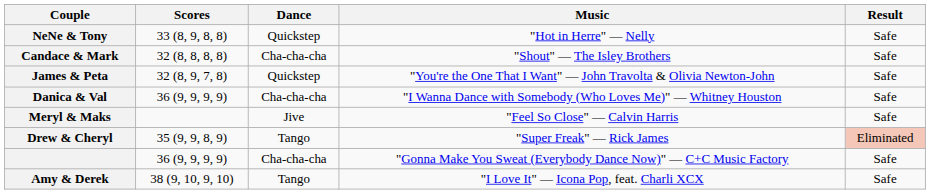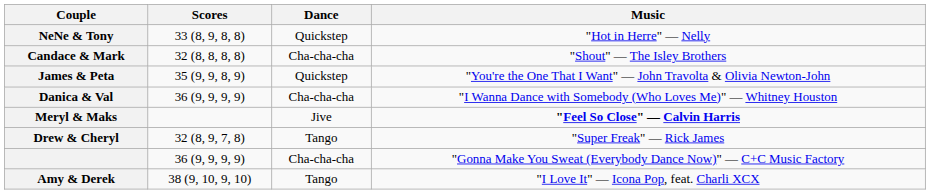- column: Result | Safe | Safe | Safe | Safe | Safe | Eliminated | Safe | Safe
James & Peta | Scores: 32 (8, 9, 7, 8) -> 35 (9, 9, 8, 9)
Meryl & Maks | Music: normal -> bold
Drew & Cheryl | Scores: 35 (9, 9, 8, 9) -> 32 (8, 9, 7, 8)
